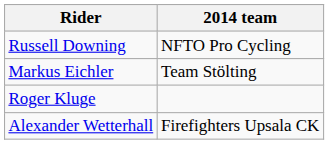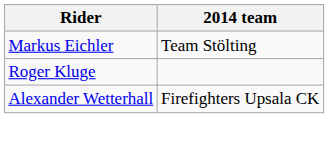- row: Russell Downing | NFTO Pro Cycling
